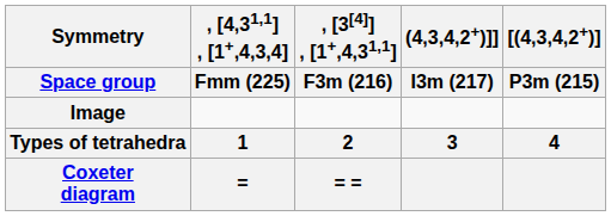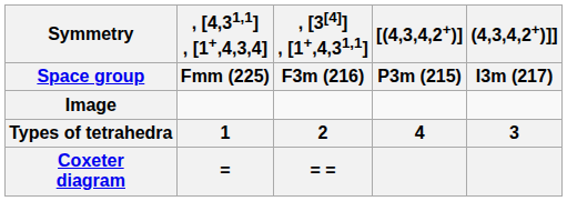columns swapped: (4,3,4,2+)]] / I3m (217) <-> [(4,3,4,2+)] / P3m (215)
